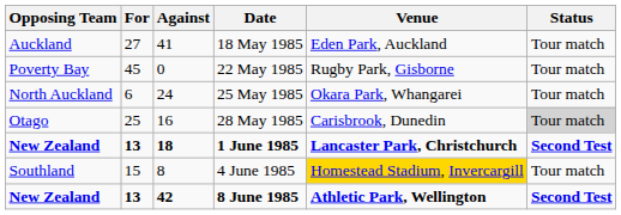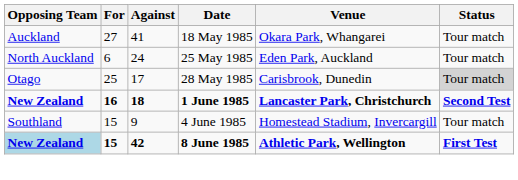18 May 1985 | Venue: Eden Park, Auckland -> Okara Park, Whangarei
- row: Poverty Bay | 45 | 0 | 22 May 1985 | Rugby Park, Gisborne | Tour match
25 May 1985 | Venue: Okara Park, Whangarei -> Eden Park, Auckland
28 May 1985 | Against: 16 -> 17
1 June 1985 | For: 13 -> 16
4 June 1985 | Against: 8 -> 9
4 June 1985 | Venue: gold background -> no background
8 June 1985 | Opposing Team: no background -> lightblue background
8 June 1985 | For: 13 -> 15
8 June 1985 | Status: Second Test -> First Test
